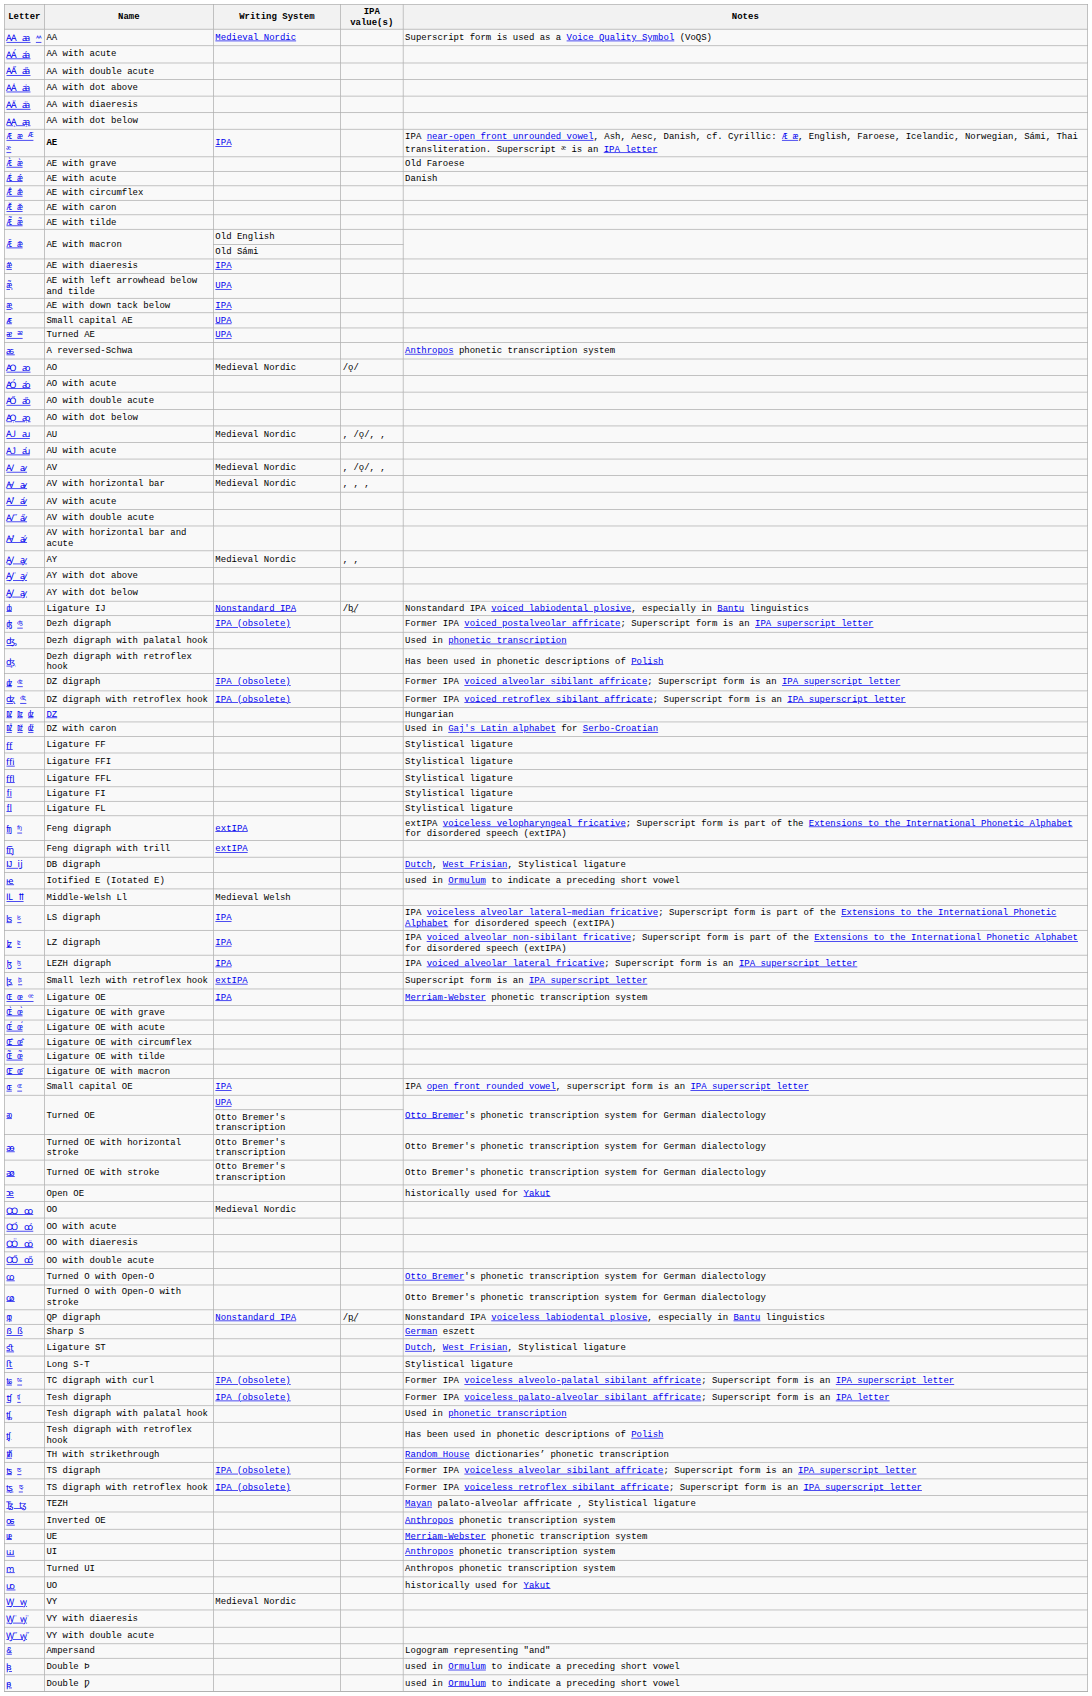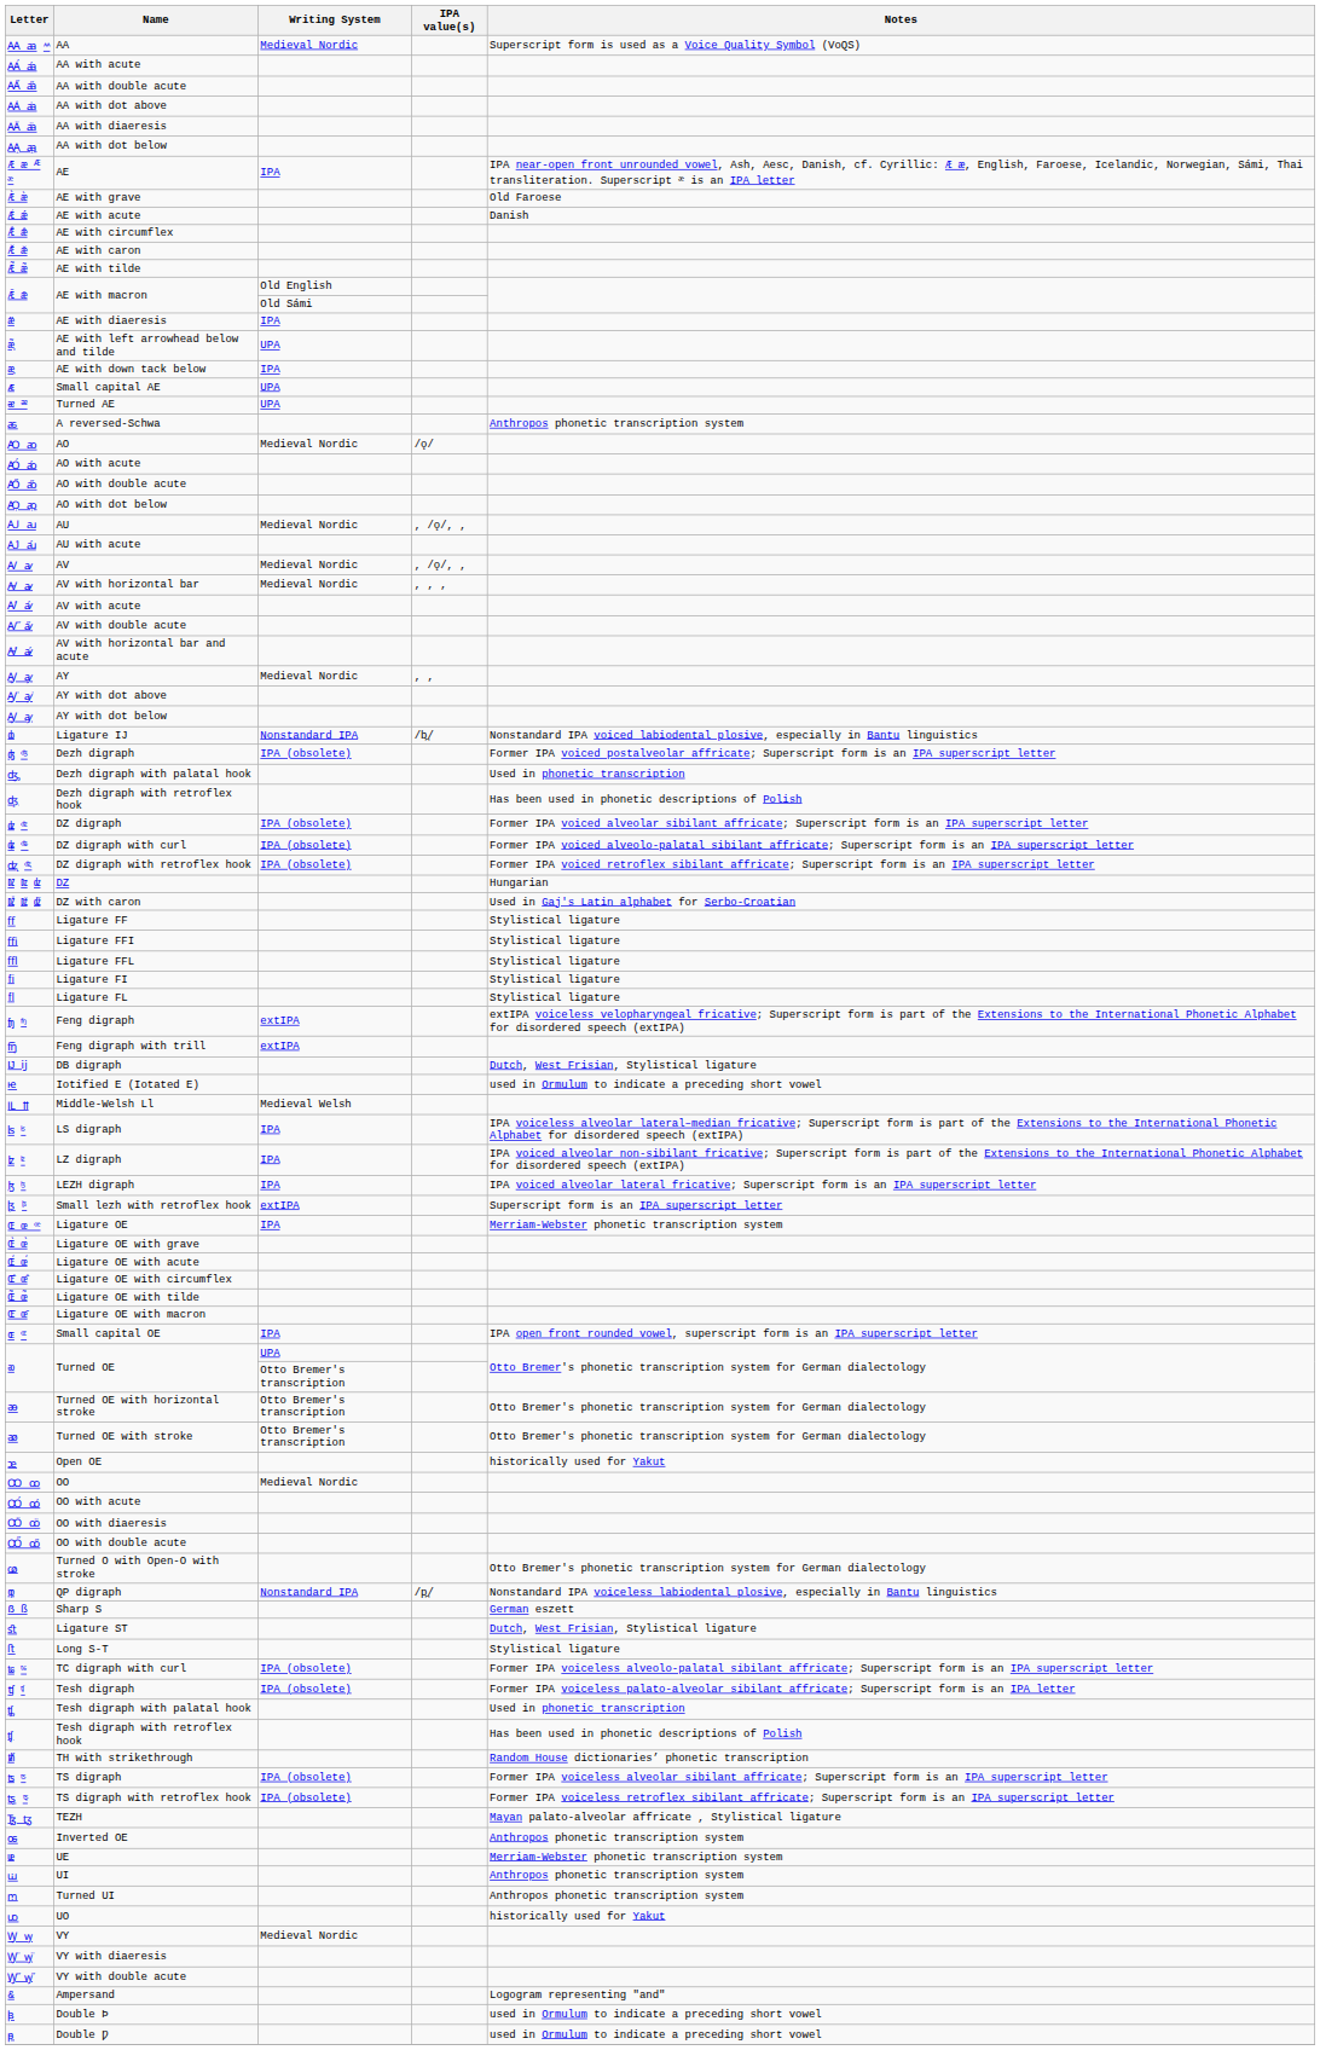Æ æ ᴭ 𐞃 | Name: bold -> normal
+ row: ʥ 𐞉 | DZ digraph with curl | IPA (obsolete) | Former IPA voiced alveolo-palatal sibilant affricate; Superscript form is an IPA superscript letter
- row: ꭃ | Turned O with Open-O | Otto Bremer's phonetic transcription system for German dialectology
